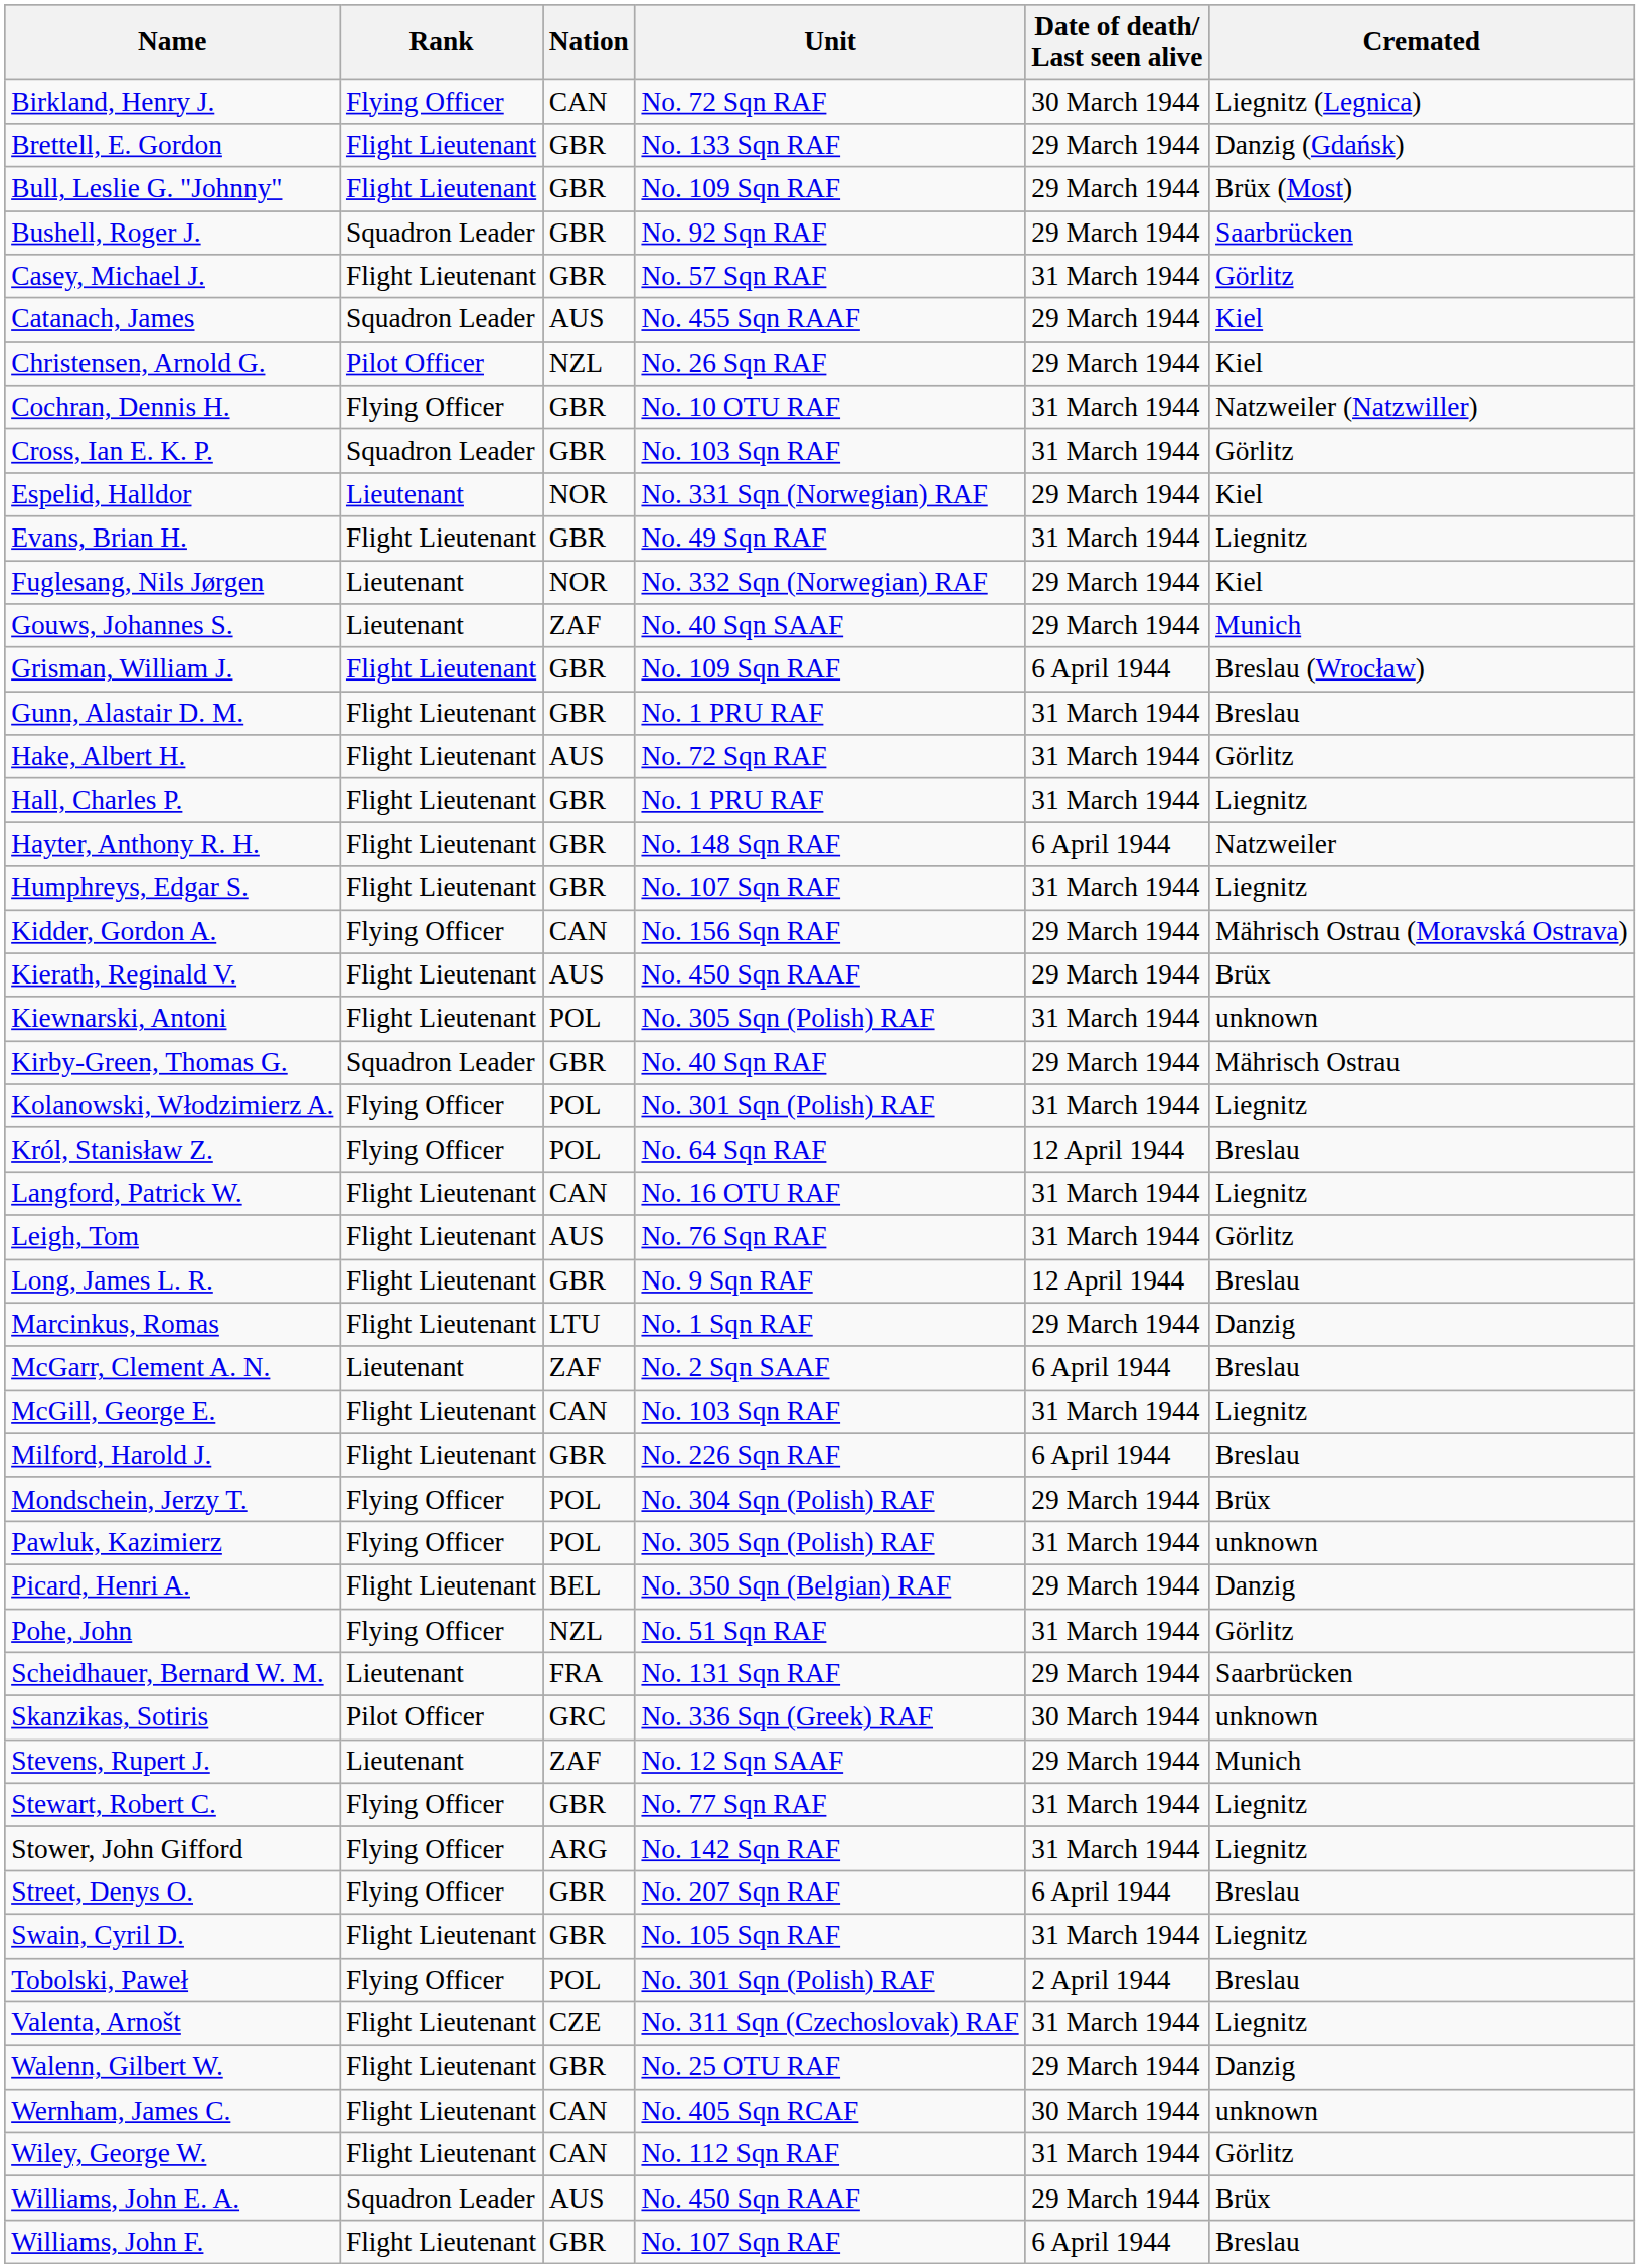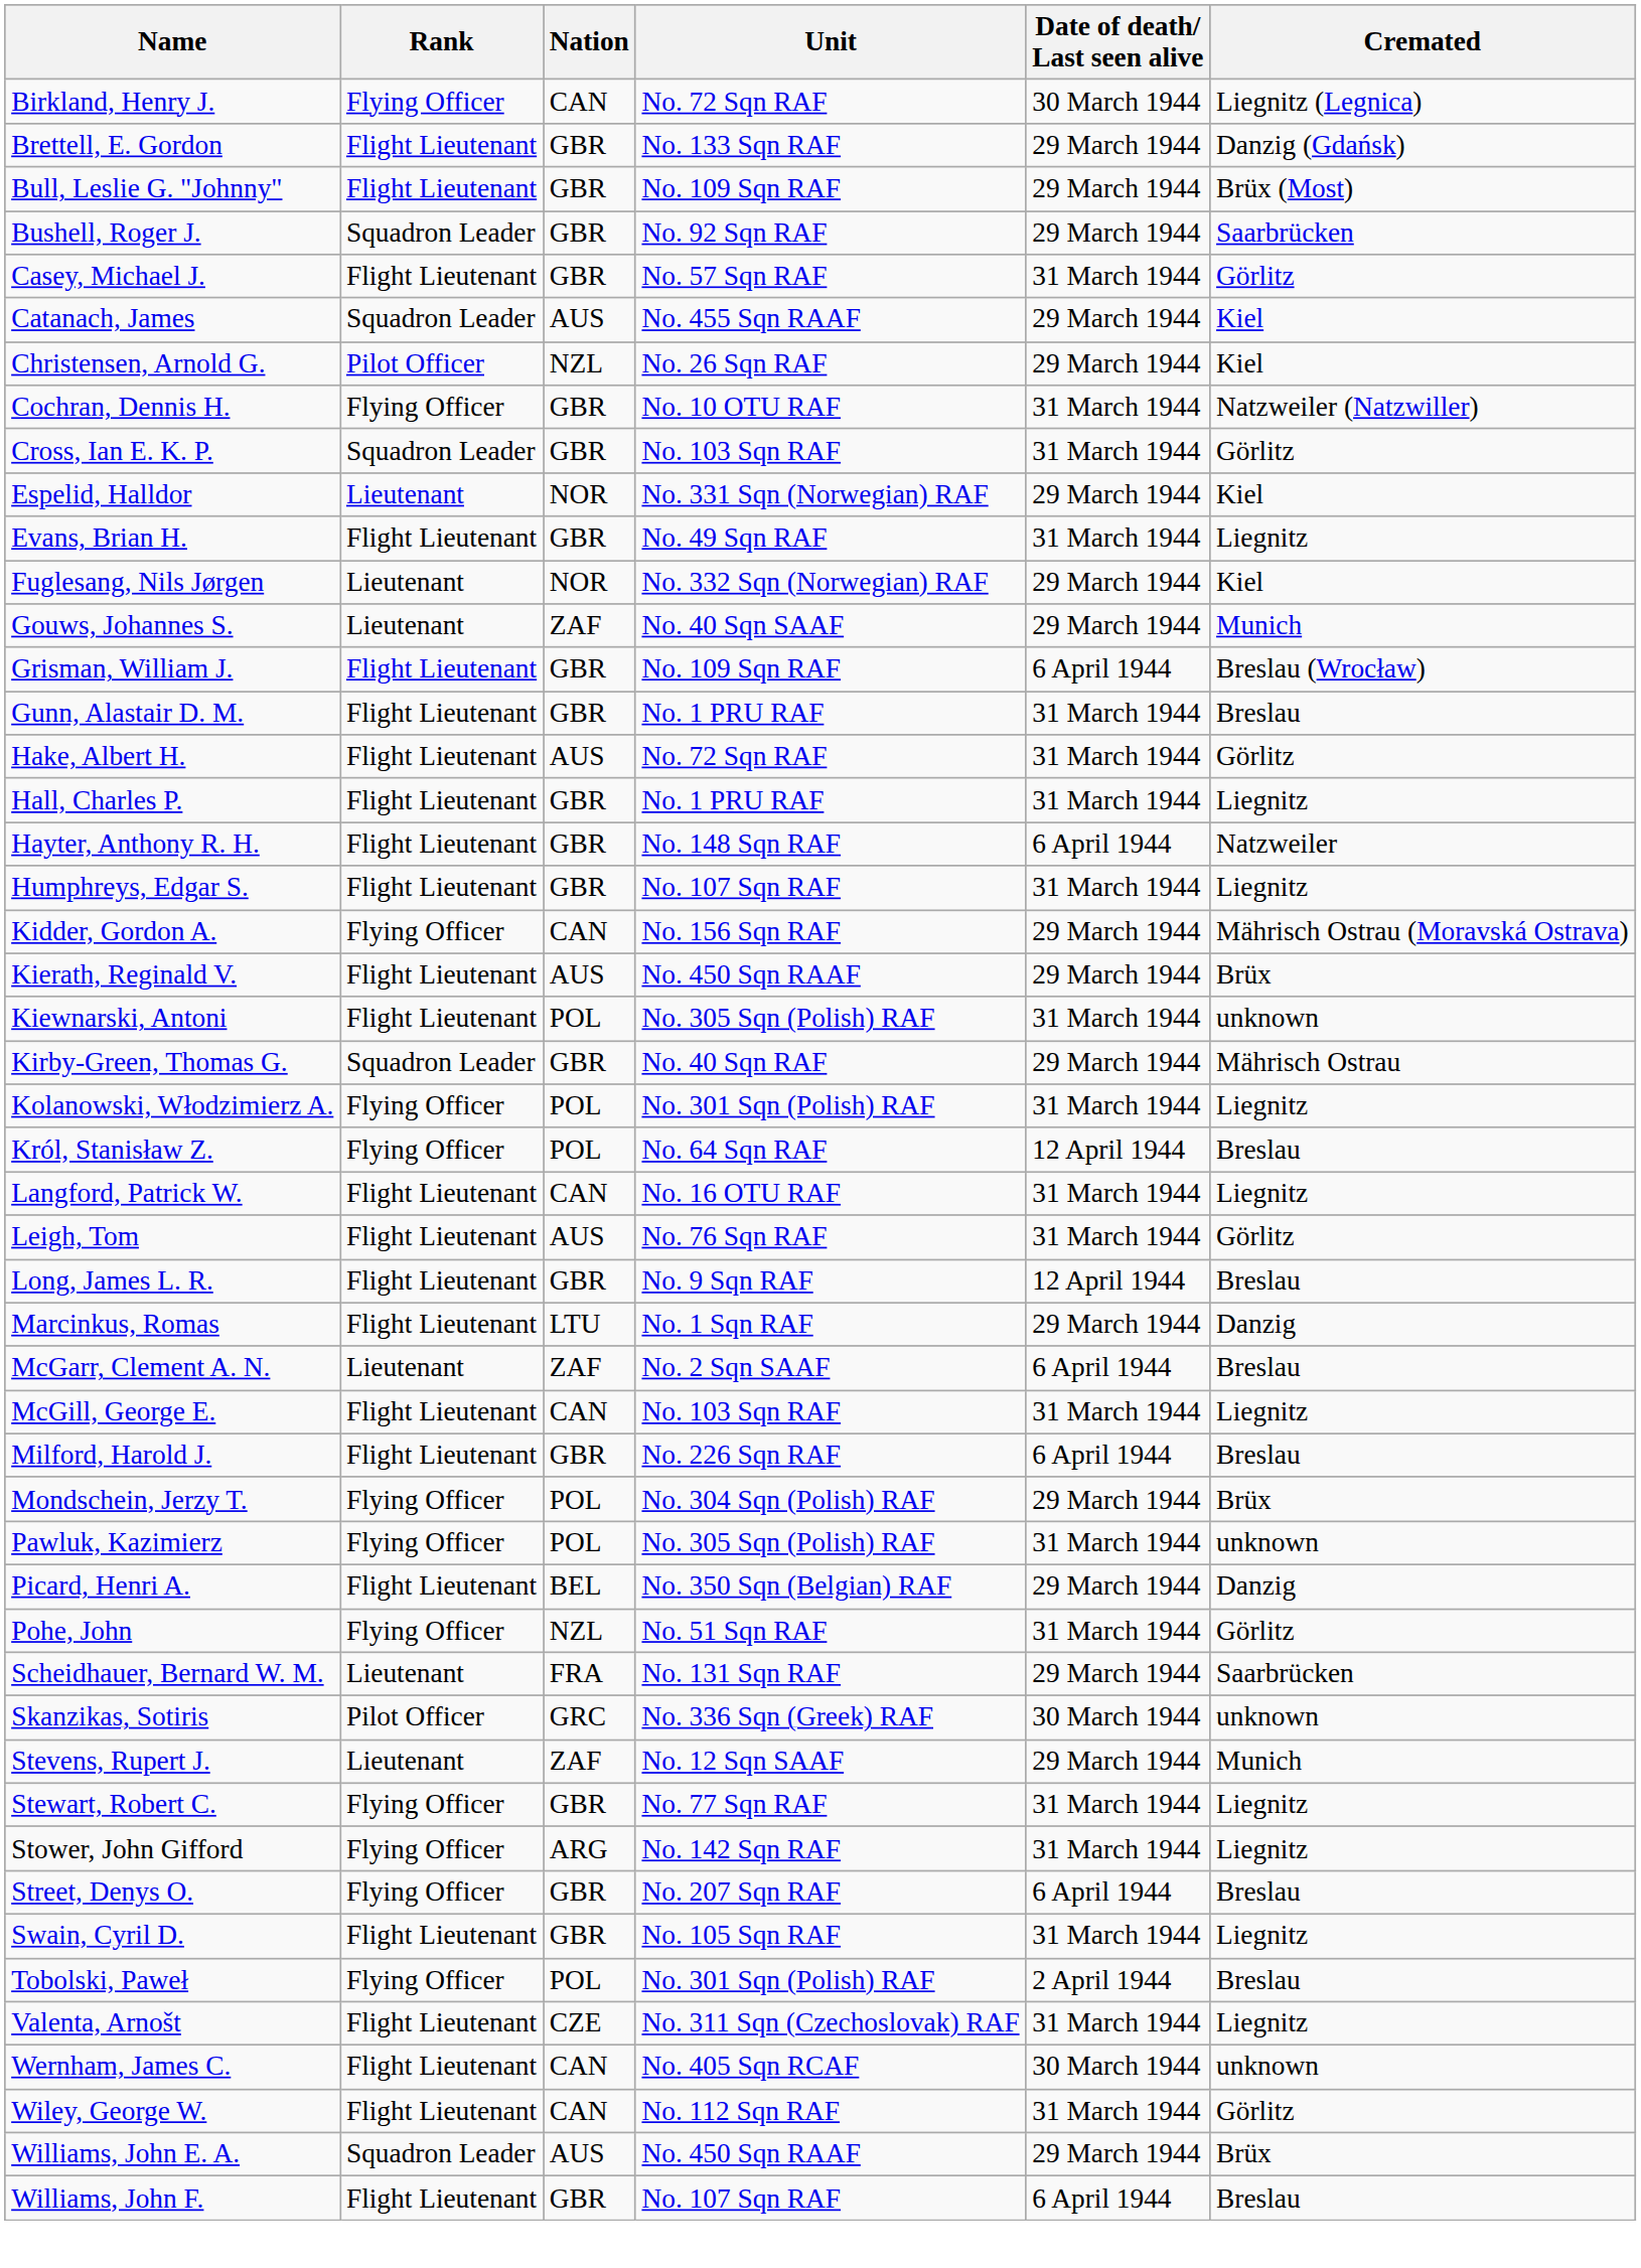- row: Walenn, Gilbert W. | Flight Lieutenant | GBR | No. 25 OTU RAF | 29 March 1944 | Danzig
